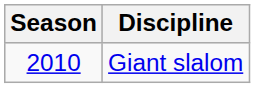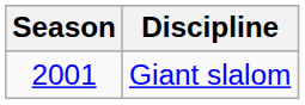Giant slalom | Season: 2010 -> 2001
